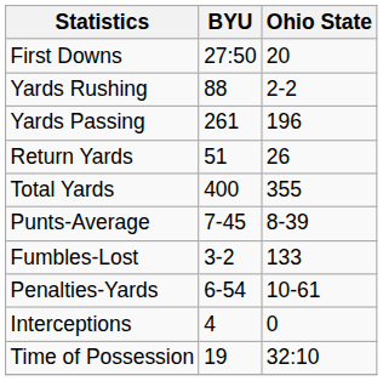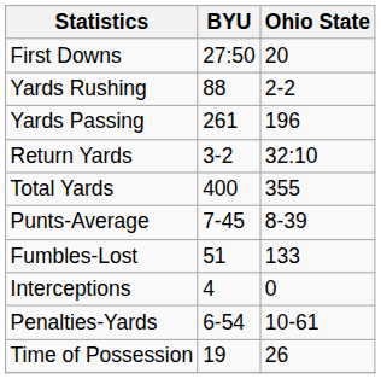Return Yards | BYU: 51 -> 3-2
Return Yards | Ohio State: 26 -> 32:10
Fumbles-Lost | BYU: 3-2 -> 51
rows swapped: Interceptions <-> Penalties-Yards
Time of Possession | Ohio State: 32:10 -> 26
